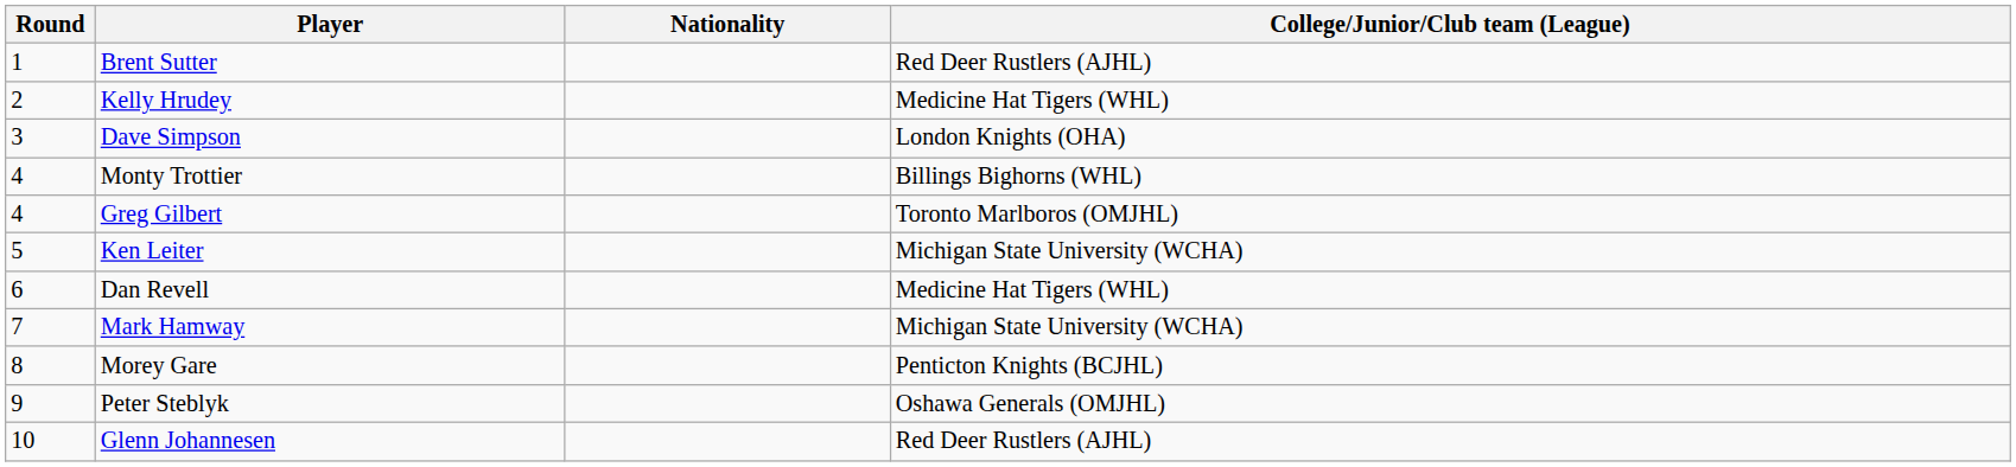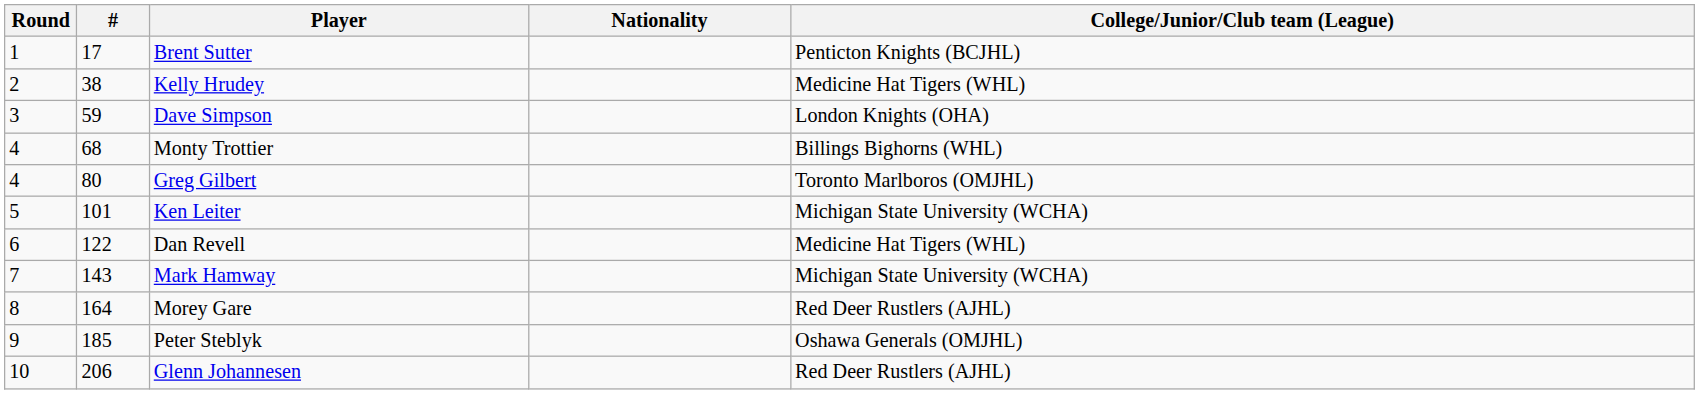+ column: # | 17 | 38 | 59 | 68 | 80 | 101 | 122 | 143 | 164 | 185 | 206
Brent Sutter | College/Junior/Club team (League): Red Deer Rustlers (AJHL) -> Penticton Knights (BCJHL)
Morey Gare | College/Junior/Club team (League): Penticton Knights (BCJHL) -> Red Deer Rustlers (AJHL)
